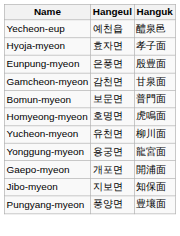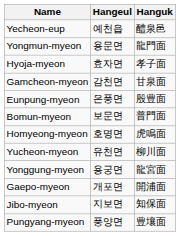+ row: Yongmun-myeon | 용문면 | 龍門面
rows swapped: Eunpung-myeon <-> Gamcheon-myeon
